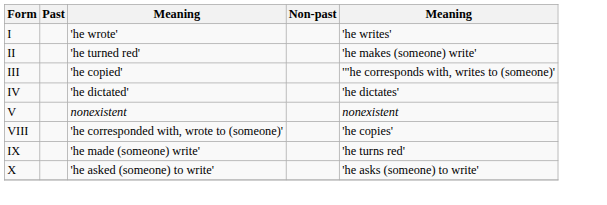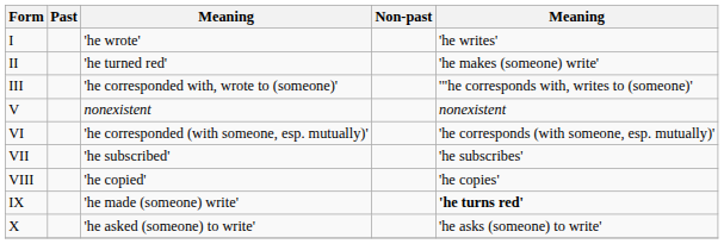III | column 3: 'he copied' -> 'he corresponded with, wrote to (someone)'
- row: IV | 'he dictated' | 'he dictates'
+ row: VI | 'he corresponded (with someone, esp. mutually)' | 'he corresponds (with someone, esp. mutually)'
+ row: VII | 'he subscribed' | 'he subscribes'
VIII | column 3: 'he corresponded with, wrote to (someone)' -> 'he copied'
IX | column 5: normal -> bold
